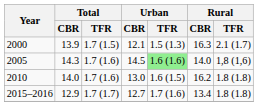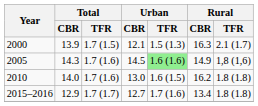2005 | Rural / CBR: 14.0 -> 14.9
